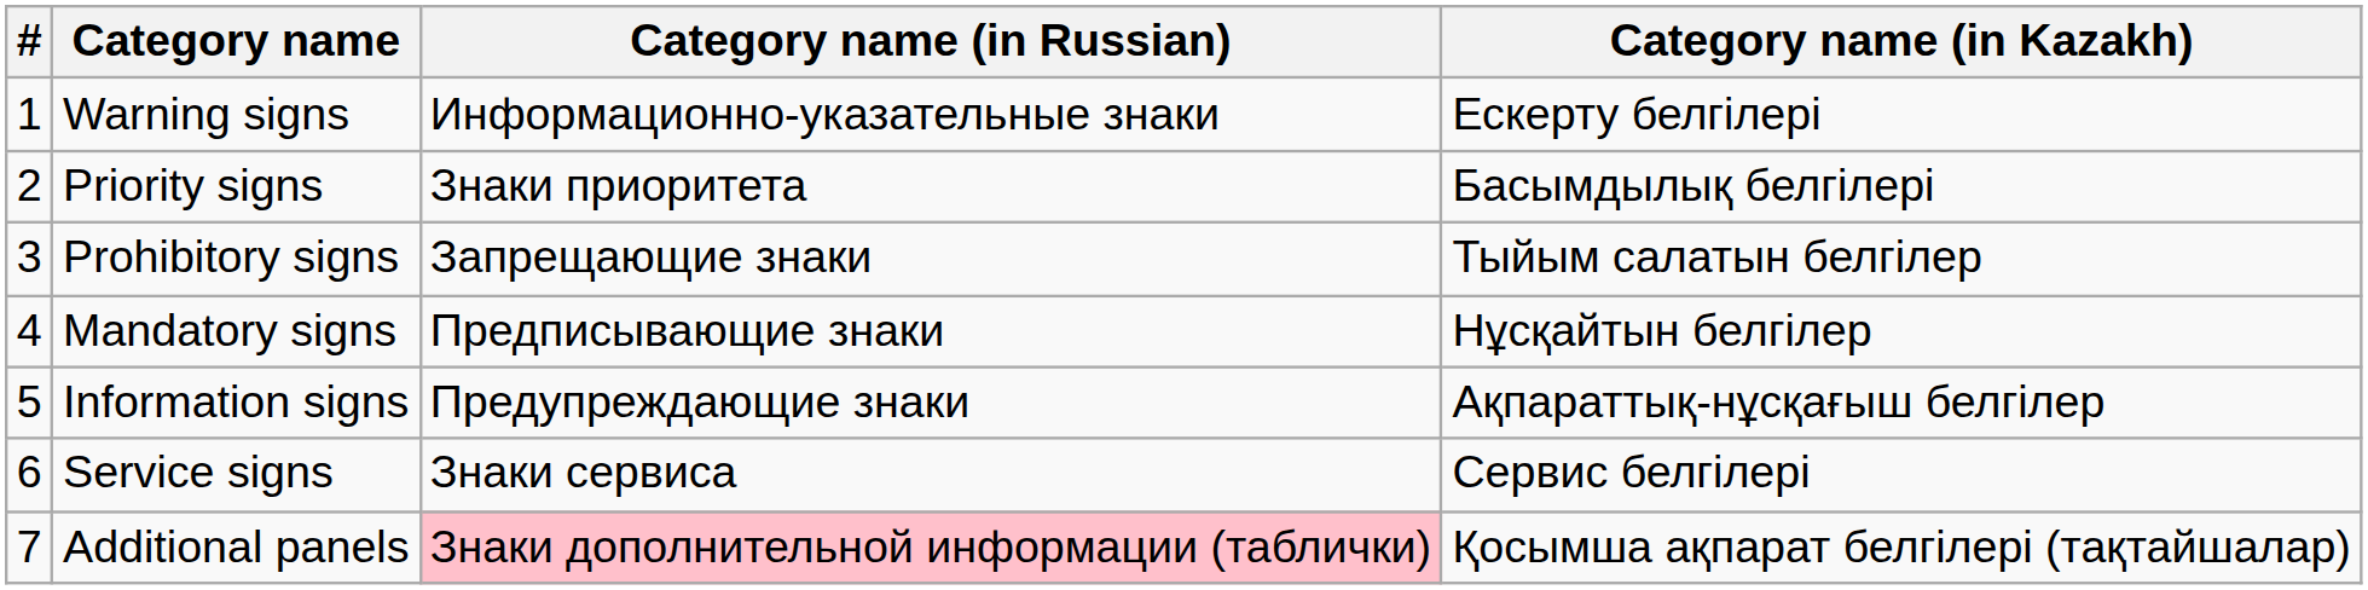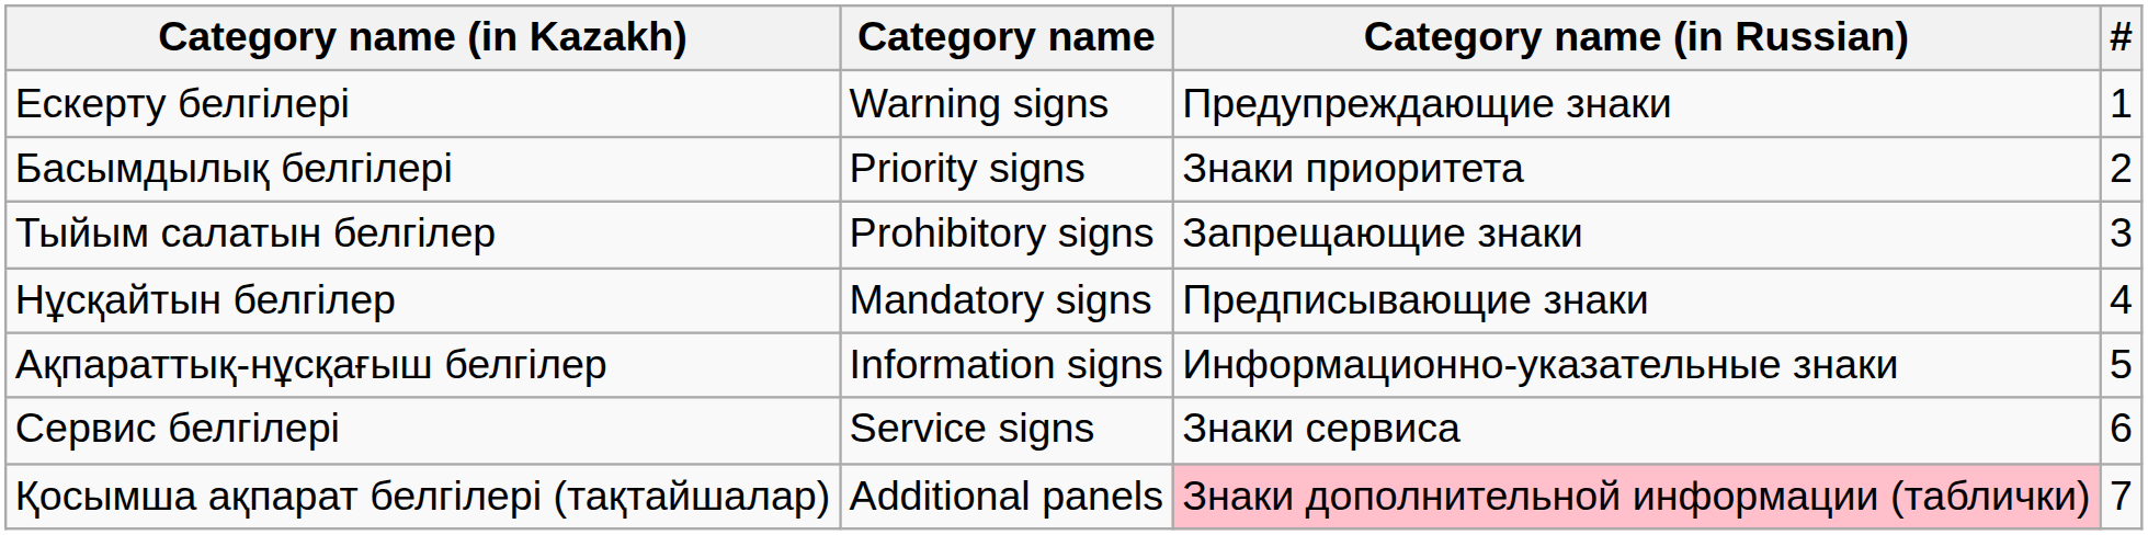columns swapped: # <-> Category name (in Kazakh)
Warning signs | Category name (in Russian): Информационно-указательные знаки -> Предупреждающие знаки
Information signs | Category name (in Russian): Предупреждающие знаки -> Информационно-указательные знаки
